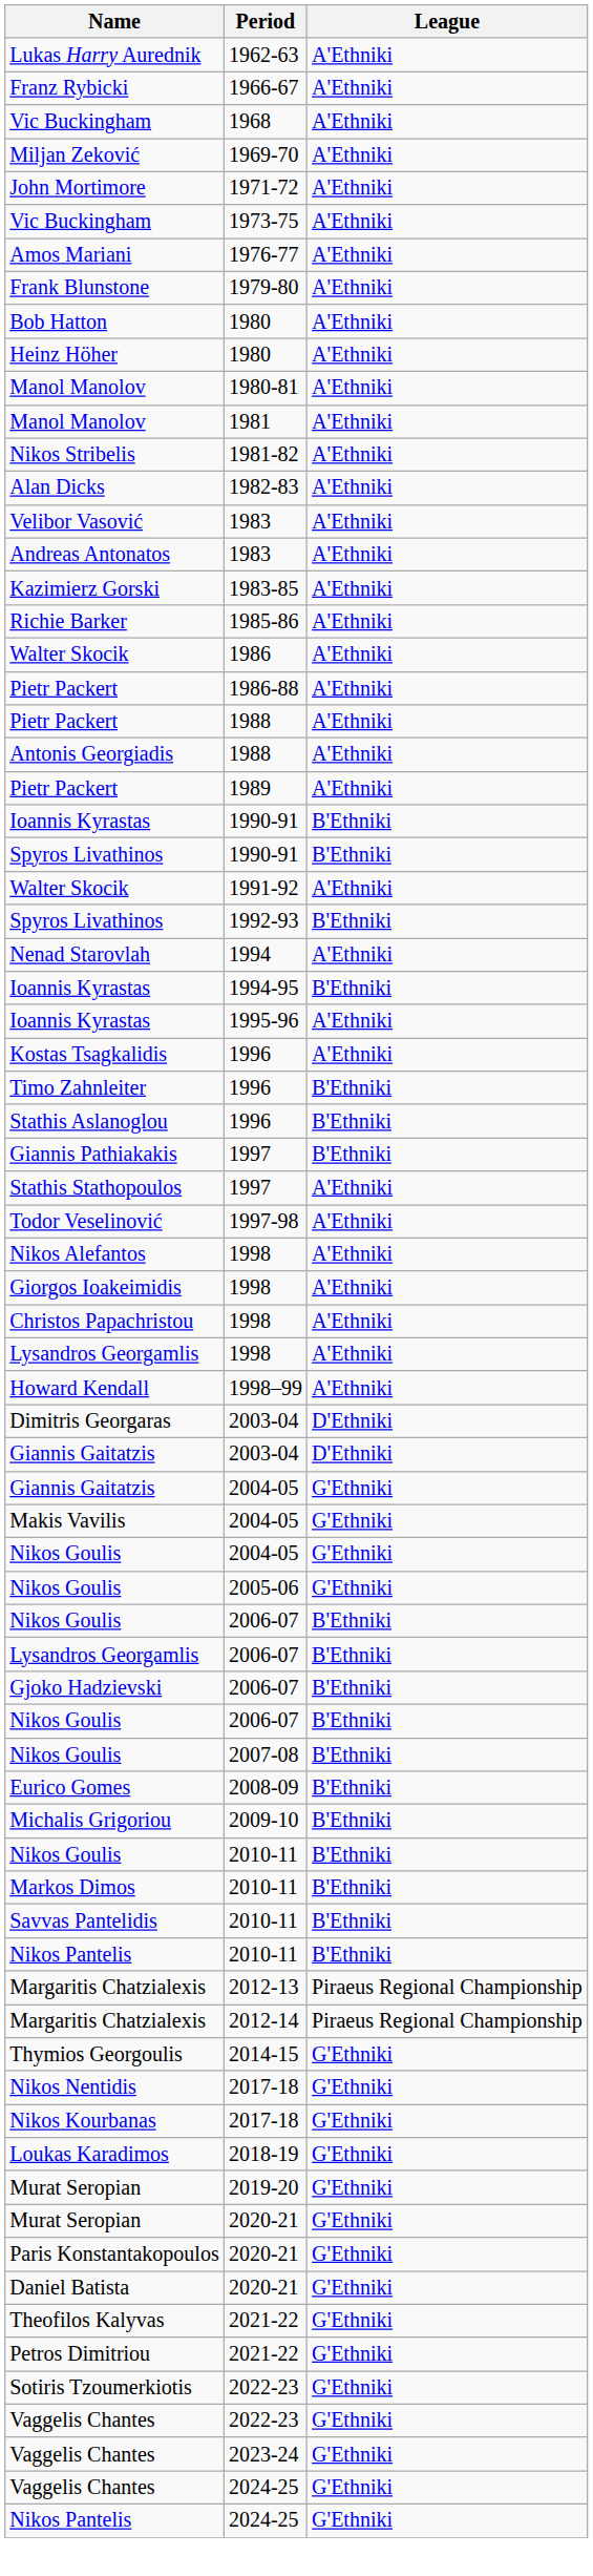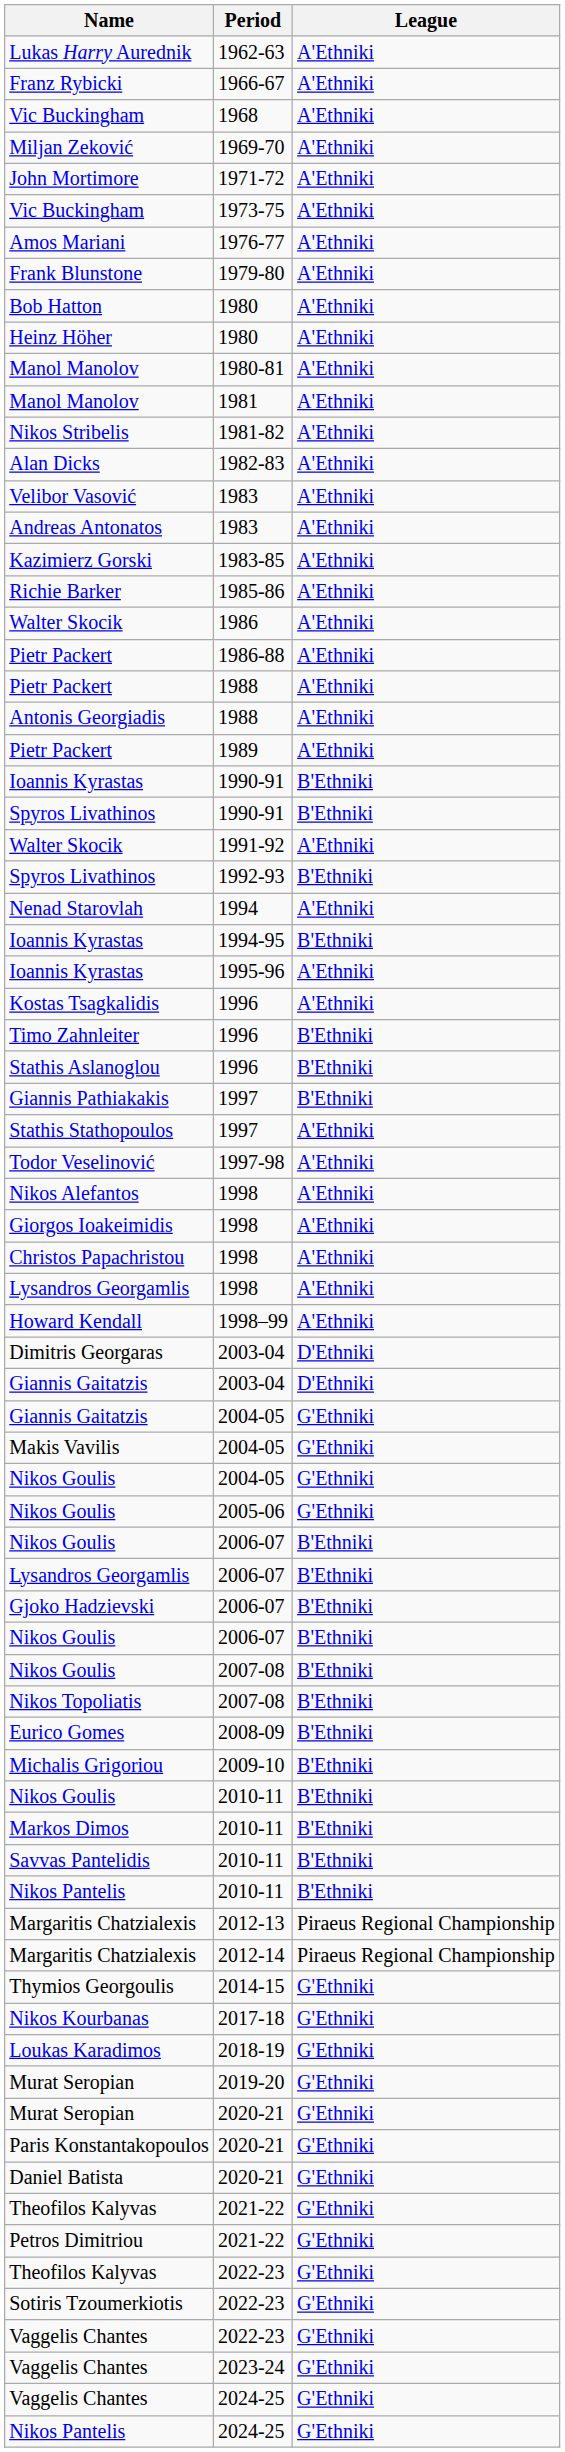+ row: Nikos Topoliatis | 2007-08 | B'Ethniki
- row: Nikos Nentidis | 2017-18 | G'Ethniki
+ row: Theofilos Kalyvas | 2022-23 | G'Ethniki
